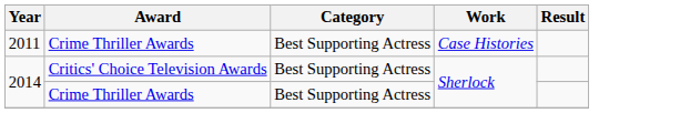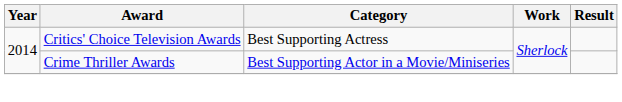- row: 2011 | Crime Thriller Awards | Best Supporting Actress | Case Histories
2014 / Crime Thriller Awards | Category: Best Supporting Actress -> Best Supporting Actor in a Movie/Miniseries
